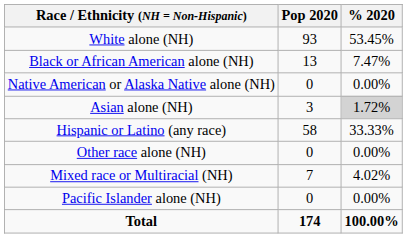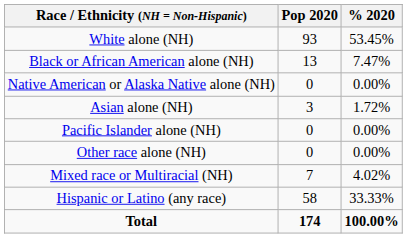Asian alone (NH) | % 2020: lightgrey background -> no background
rows swapped: Pacific Islander alone (NH) <-> Hispanic or Latino (any race)
